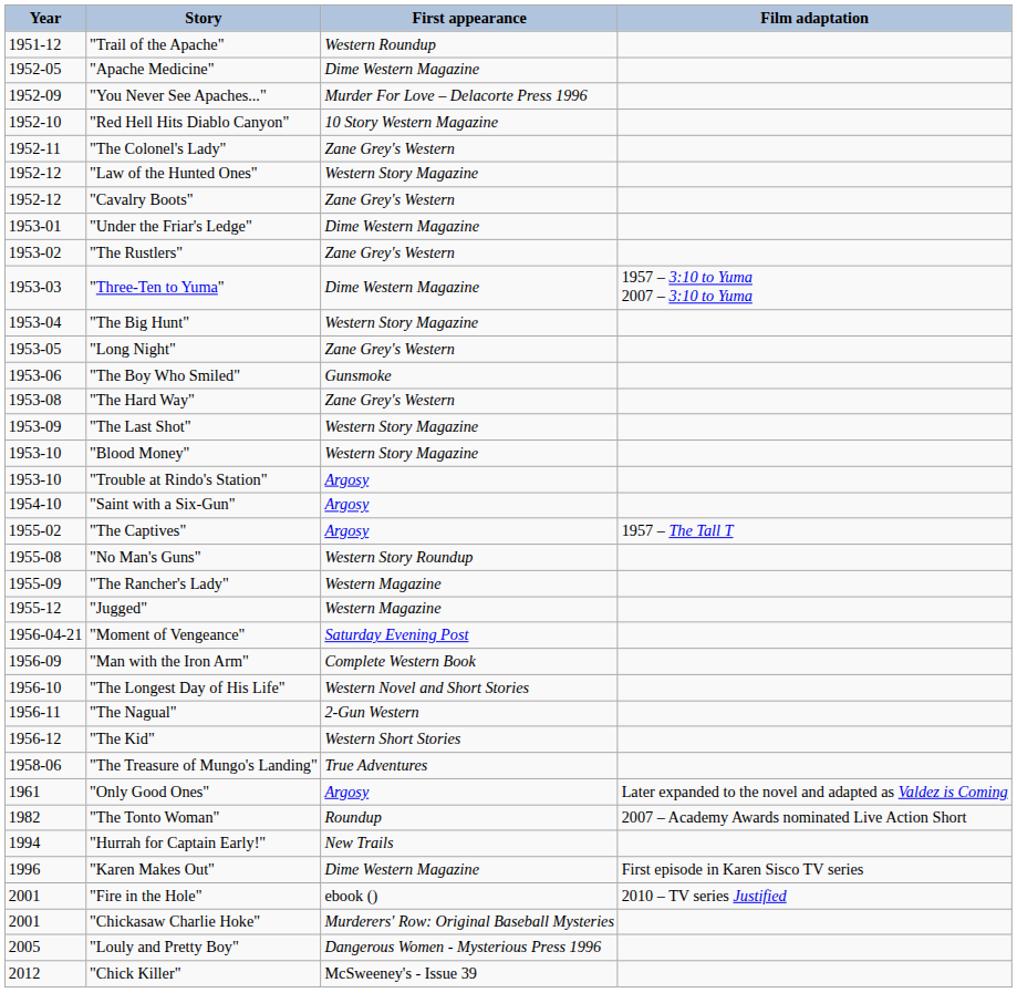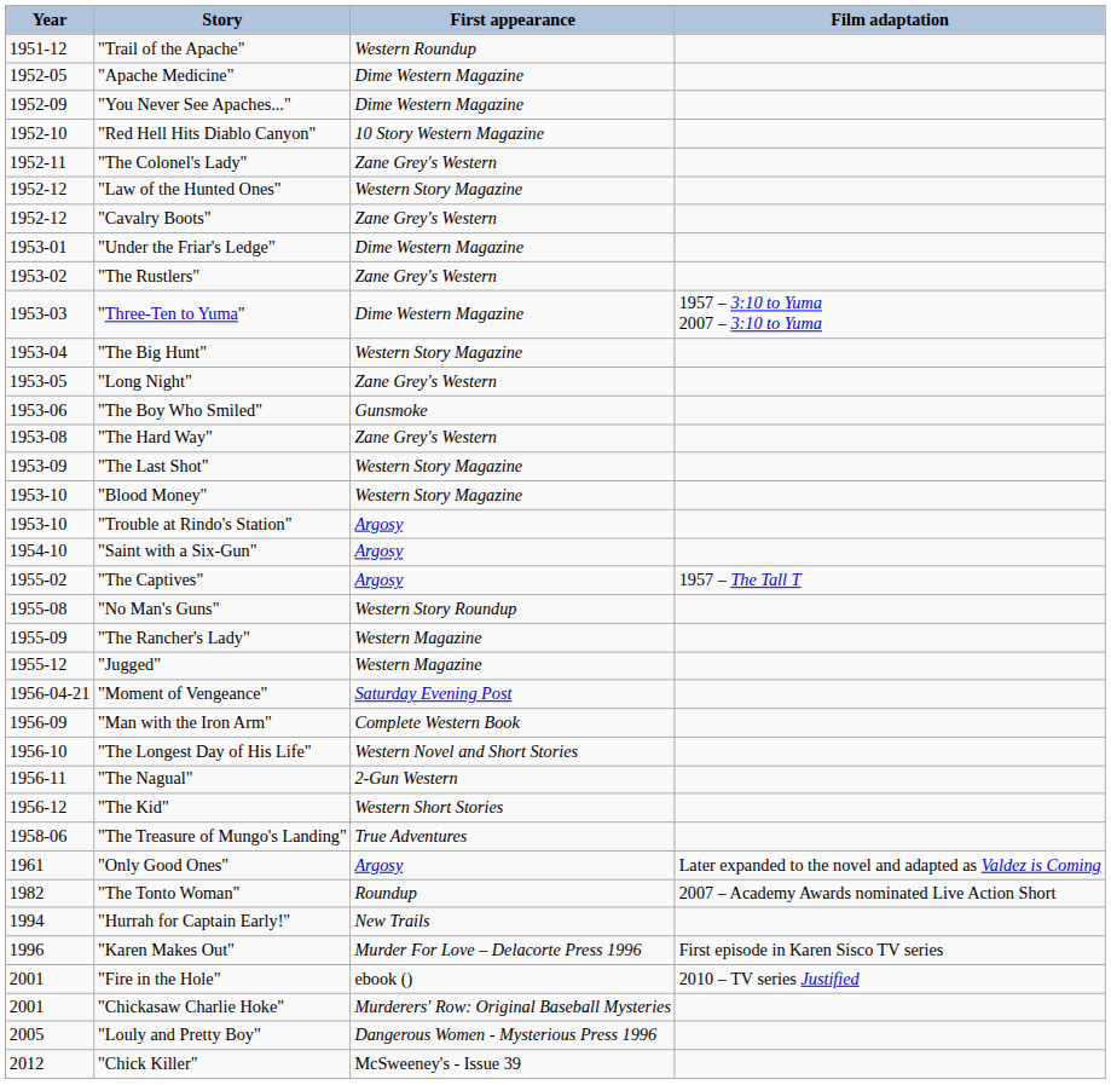"You Never See Apaches..." | First appearance: Murder For Love – Delacorte Press 1996 -> Dime Western Magazine
"Karen Makes Out" | First appearance: Dime Western Magazine -> Murder For Love – Delacorte Press 1996
